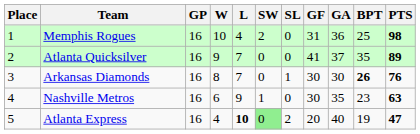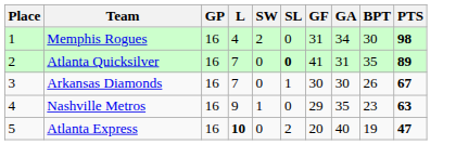- column: W | 10 | 9 | 8 | 6 | 4
Memphis Rogues | GA: 36 -> 34
Memphis Rogues | BPT: 25 -> 30
Atlanta Quicksilver | SL: normal -> bold
Atlanta Quicksilver | GA: 37 -> 31
Arkansas Diamonds | BPT: bold -> normal
Arkansas Diamonds | PTS: 76 -> 67
Nashville Metros | GF: 30 -> 29
Atlanta Express | SW: lightgreen background -> no background
